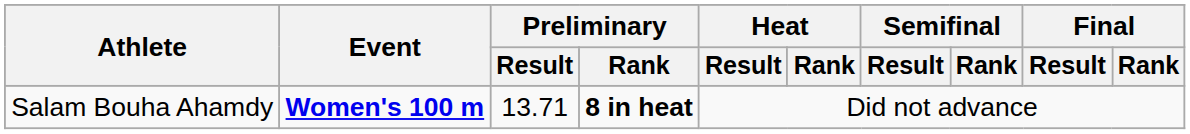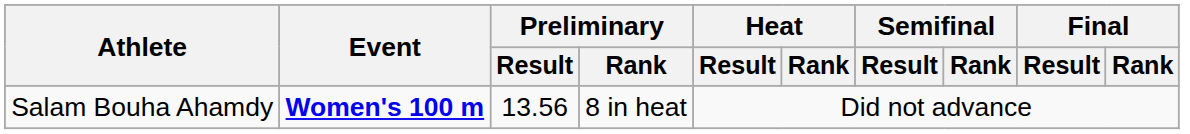Salam Bouha Ahamdy | Preliminary / Result: 13.71 -> 13.56
Salam Bouha Ahamdy | Preliminary / Rank: bold -> normal
